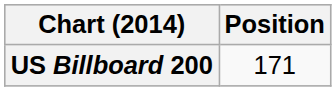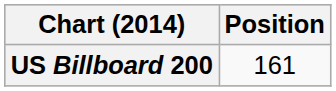US Billboard 200 | Position: 171 -> 161
